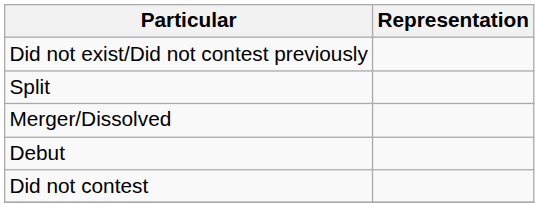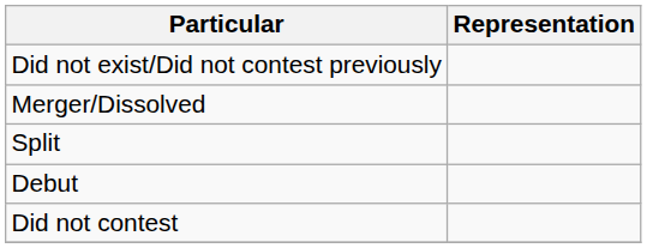rows swapped: Merger/Dissolved <-> Split
